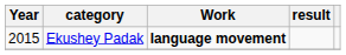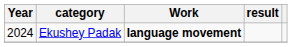Ekushey Padak | Year: 2015 -> 2024
